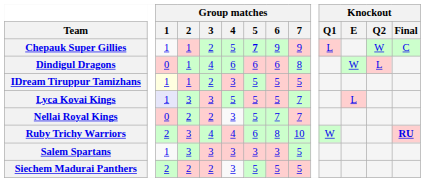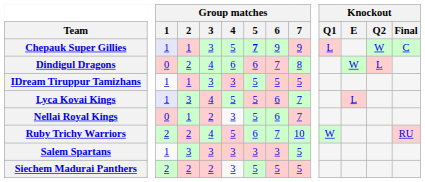Chepauk Super Gillies | Group matches / 1: no background -> lavender background
Chepauk Super Gillies | Group matches / 3: 2 -> 3
Dindigul Dragons | Group matches / 2: 1 -> 2
Dindigul Dragons | Group matches / 6: 6 -> 7
IDream Tiruppur Tamizhans | Group matches / 1: lightyellow background -> no background
IDream Tiruppur Tamizhans | Group matches / 3: 2 -> 3
Lyca Kovai Kings | Group matches / 3: 3 -> 4
Lyca Kovai Kings | Group matches / 6: 5 -> 6
Nellai Royal Kings | Group matches / 2: 2 -> 1
Nellai Royal Kings | Group matches / 6: 7 -> 6
Ruby Trichy Warriors | Group matches / 2: 3 -> 2
Ruby Trichy Warriors | Group matches / 4: 4 -> 5
Ruby Trichy Warriors | Group matches / 6: 8 -> 7
Ruby Trichy Warriors | Knockout / Final: bold -> normal
